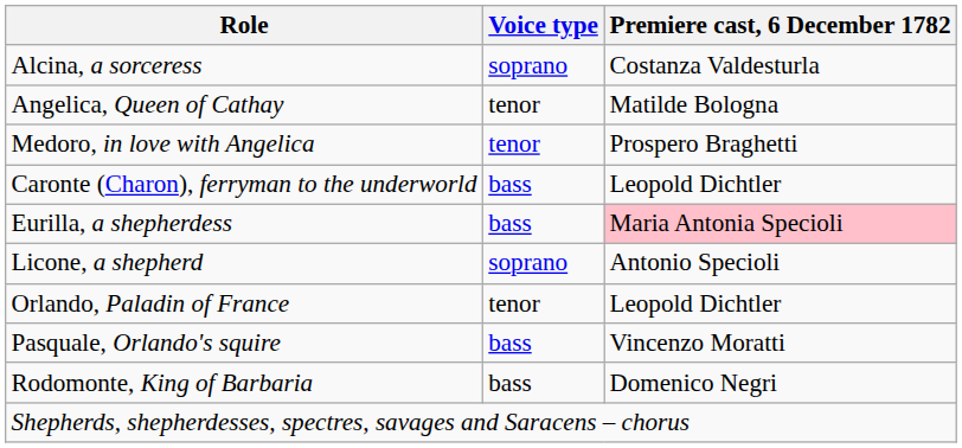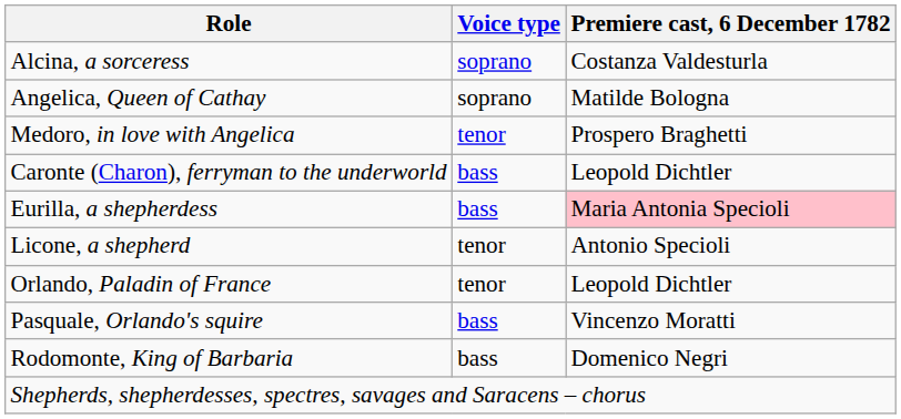Angelica, Queen of Cathay | Voice type: tenor -> soprano
Licone, a shepherd | Voice type: soprano -> tenor
